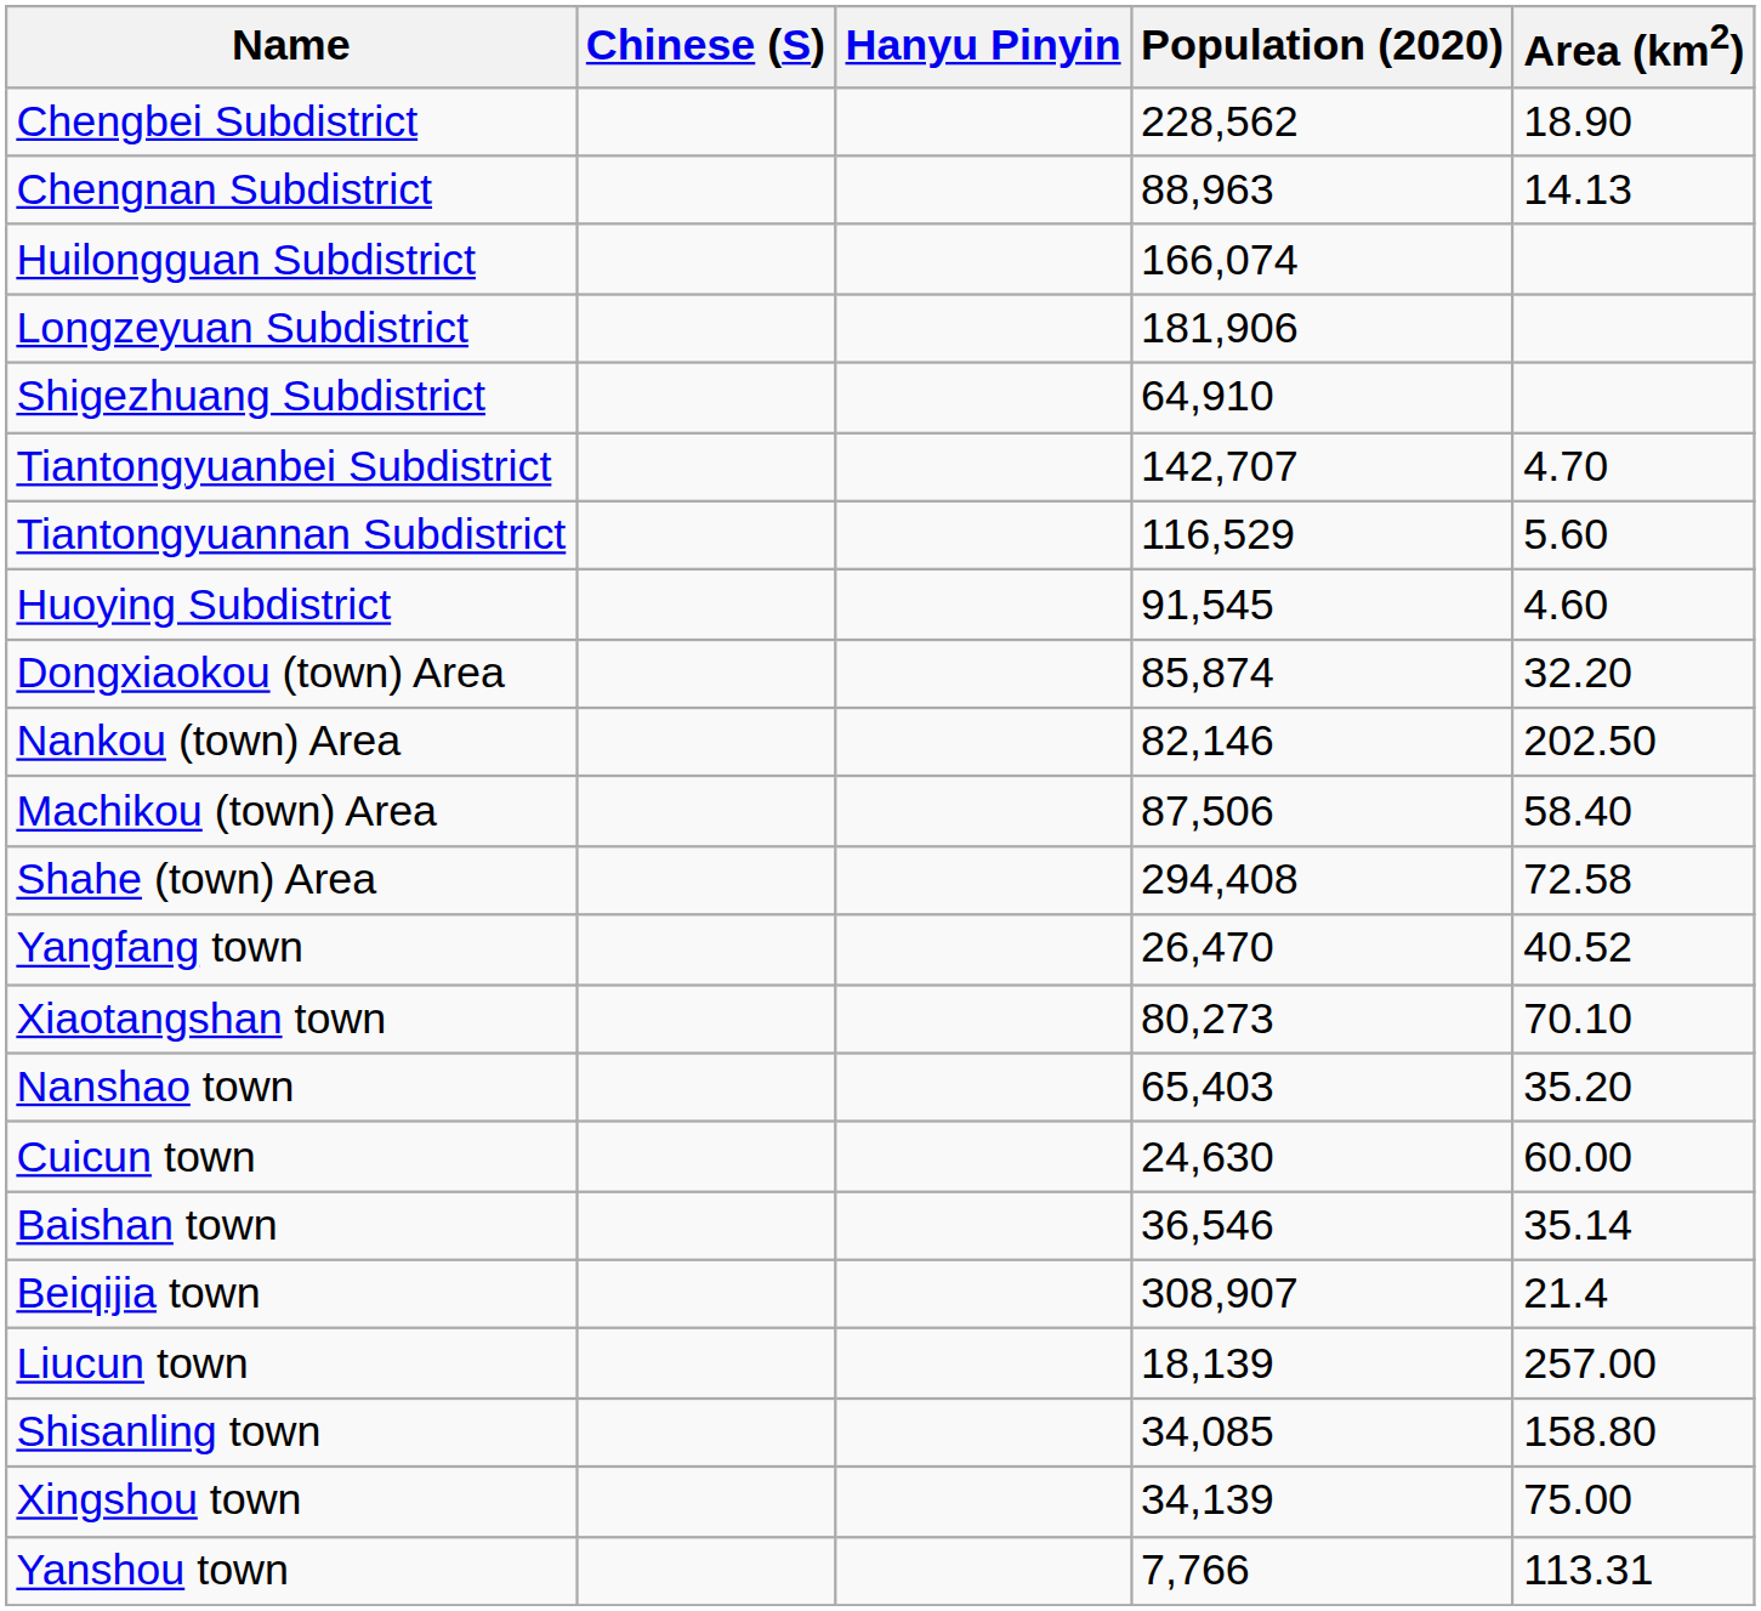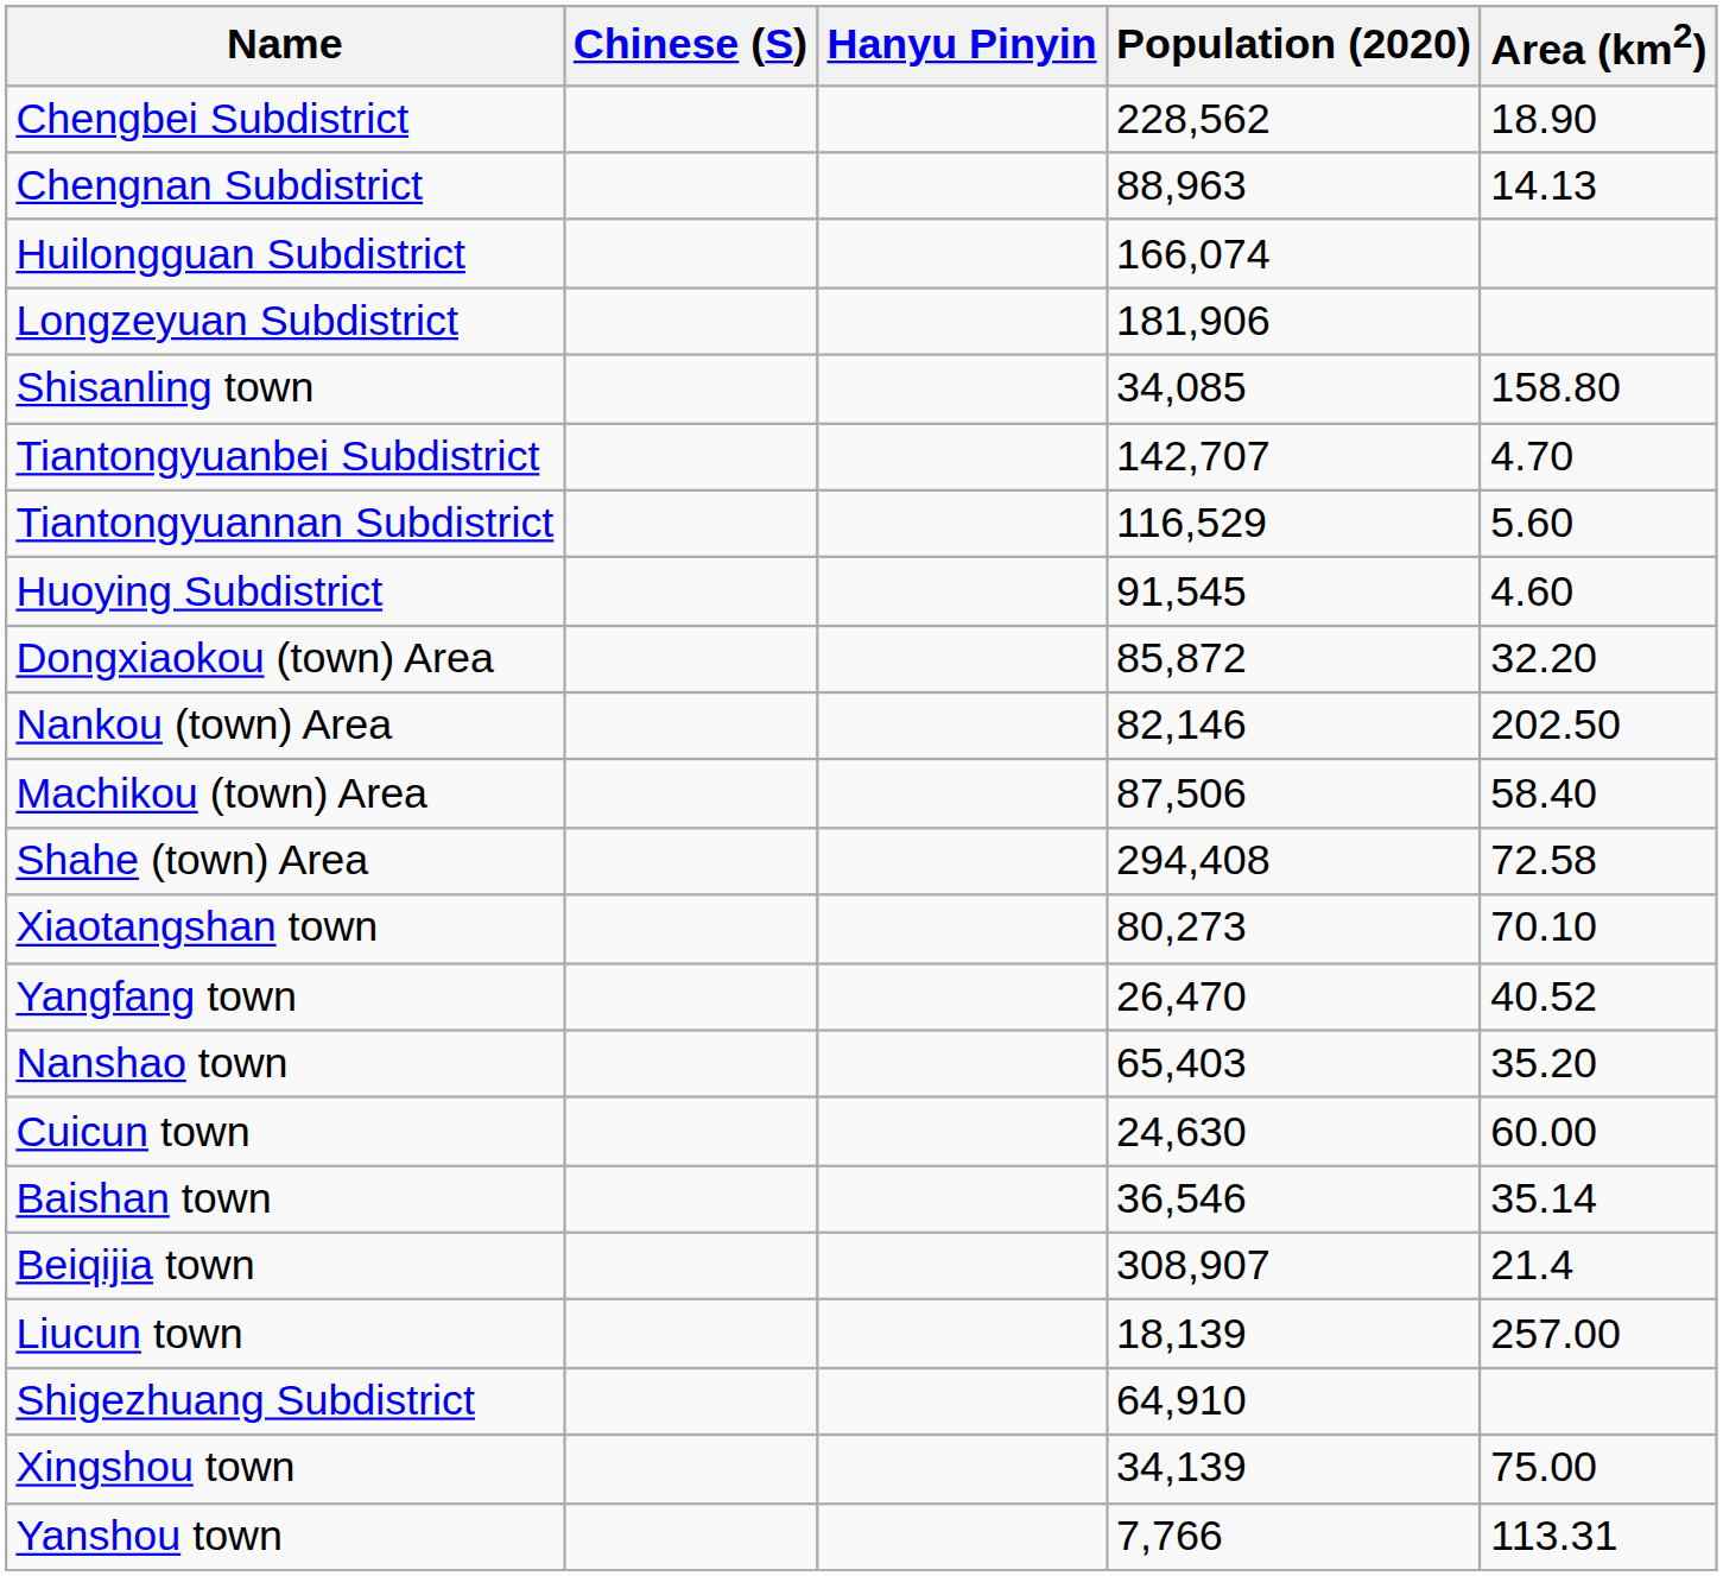rows swapped: Shigezhuang Subdistrict <-> Shisanling town
Dongxiaokou (town) Area | Population (2020): 85,874 -> 85,872
rows swapped: Yangfang town <-> Xiaotangshan town
